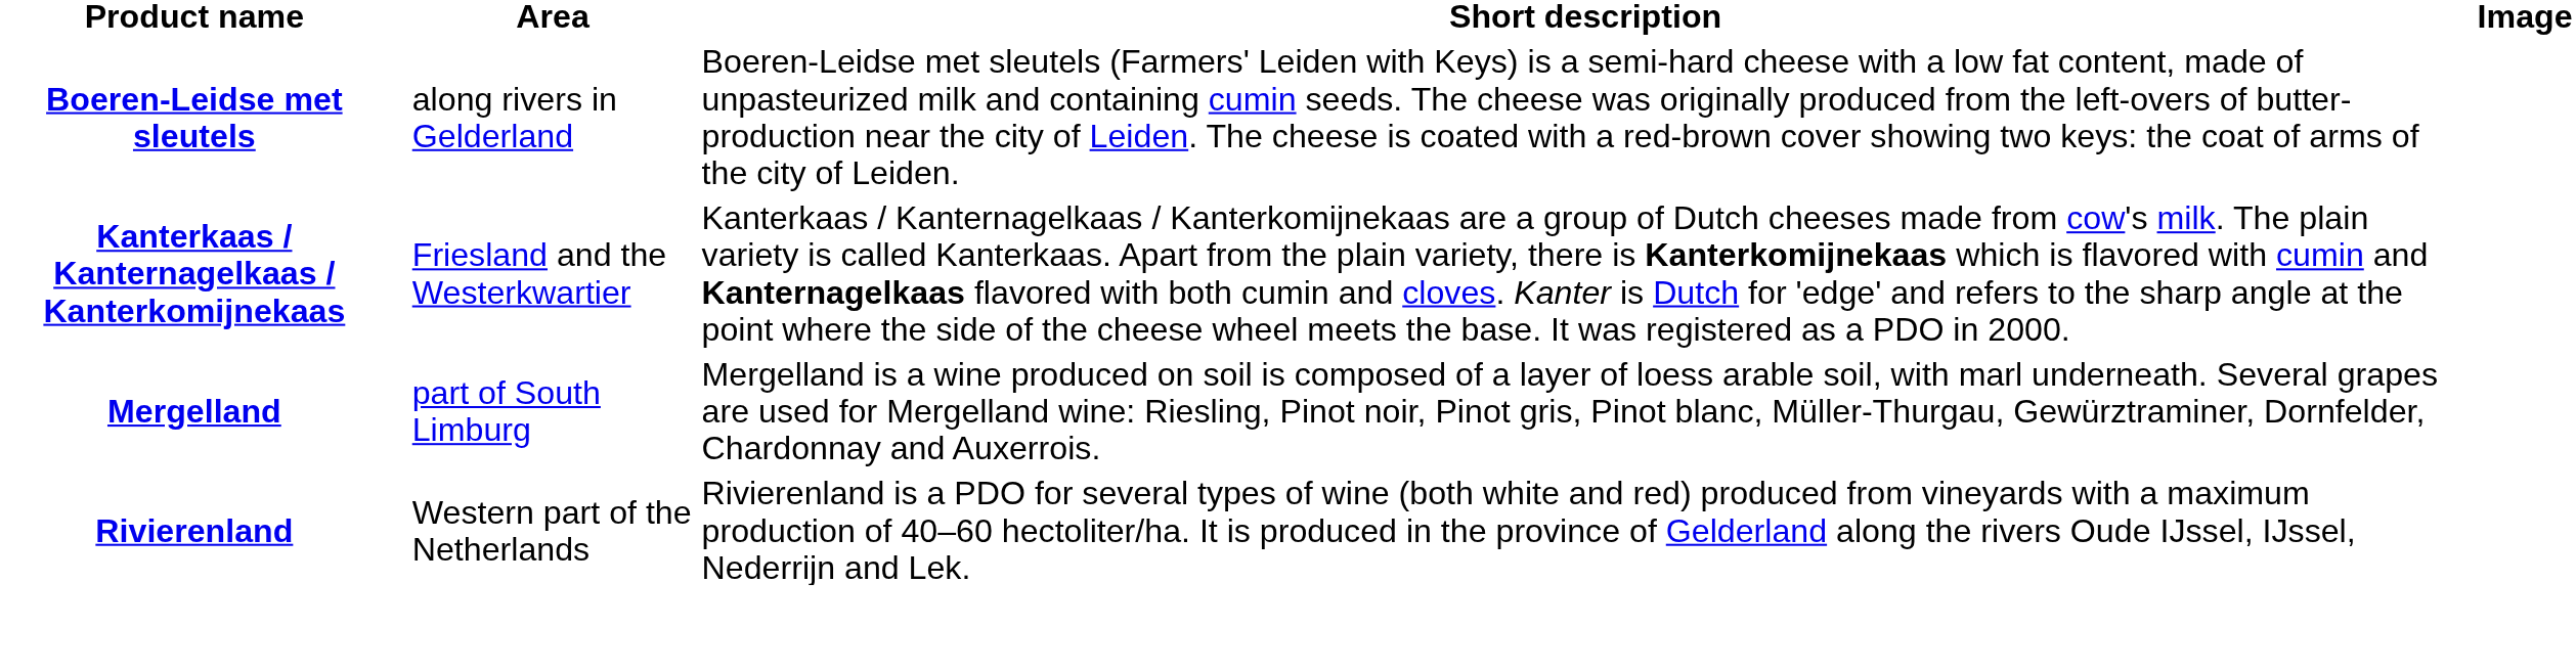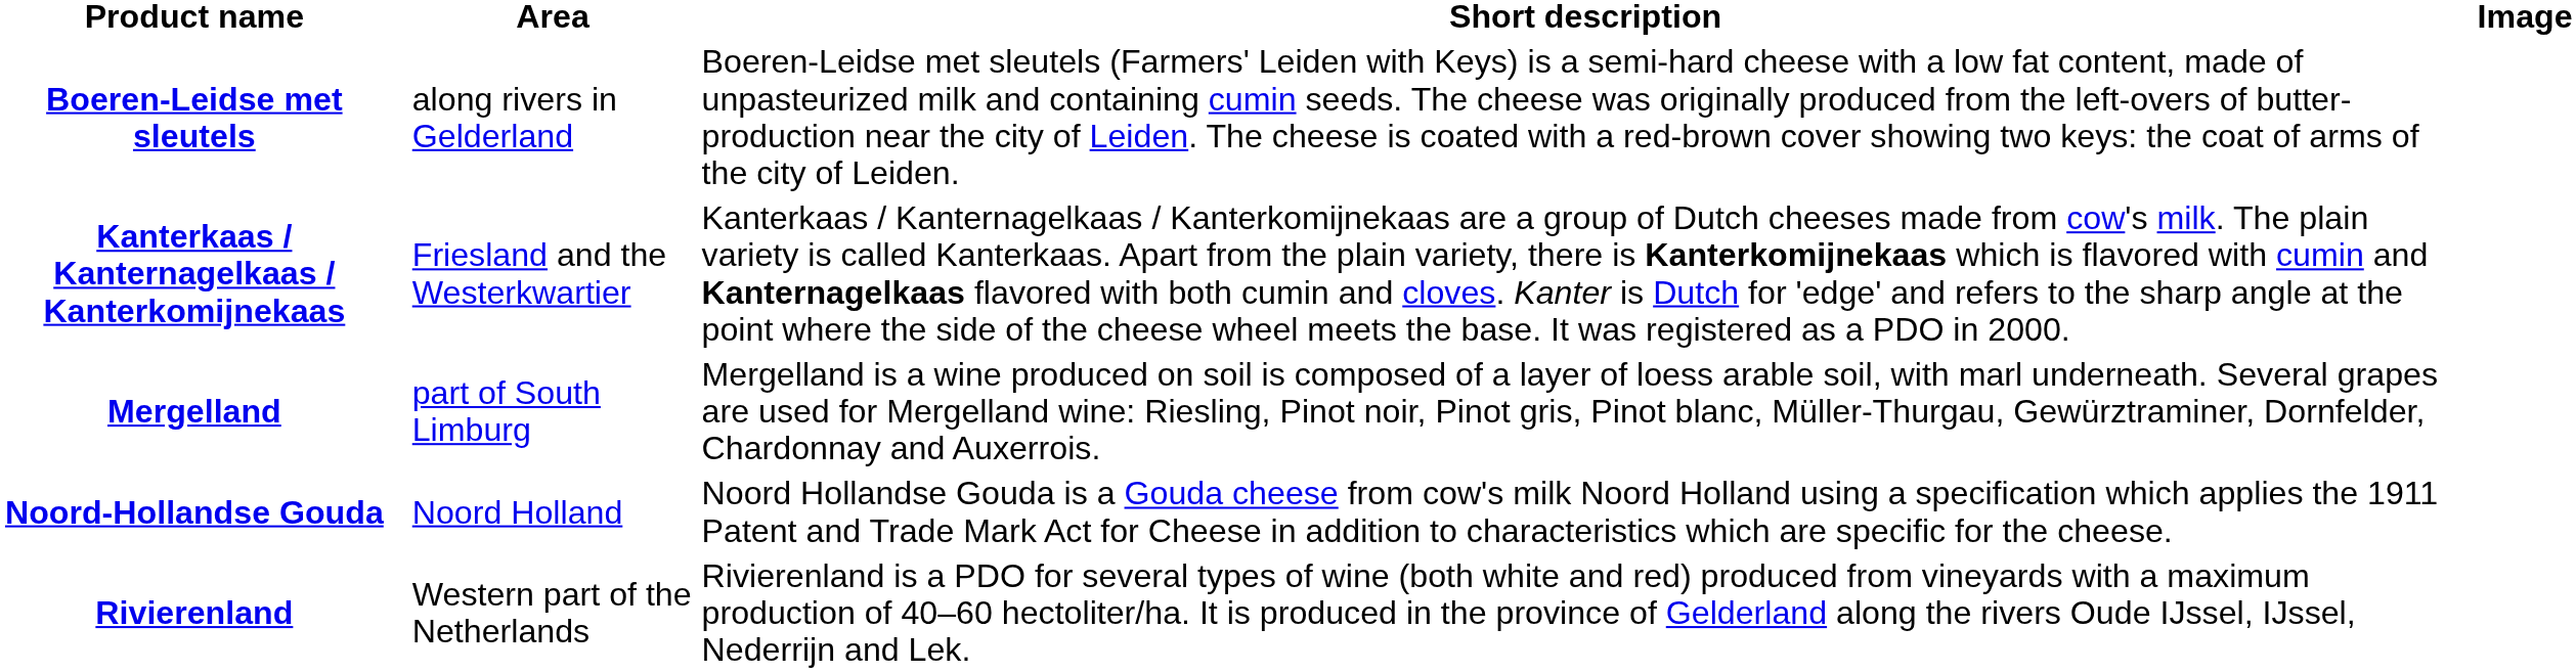+ row: Noord-Hollandse Gouda | Noord Holland | Noord Hollandse Gouda is a Gouda cheese from cow's milk Noord Holland using a specification which applies the 1911 Patent and Trade Mark Act for Cheese in addition to characteristics which are specific for the cheese.
